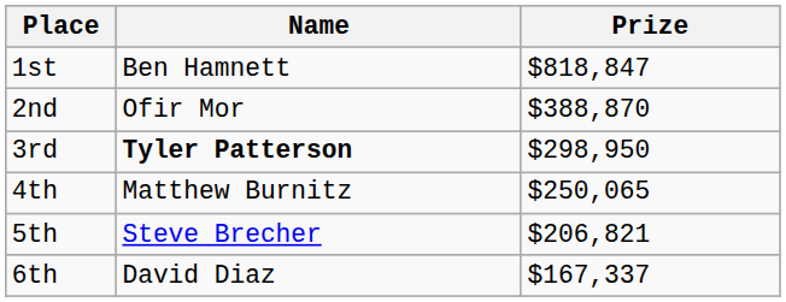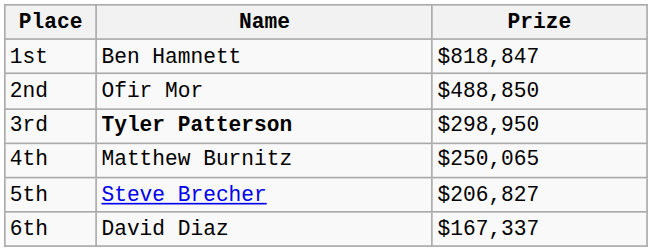2nd | Prize: $388,870 -> $488,850
5th | Prize: $206,821 -> $206,827
